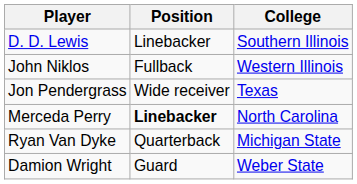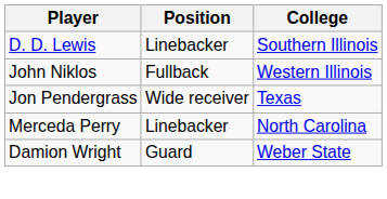Merceda Perry | Position: bold -> normal
- row: Ryan Van Dyke | Quarterback | Michigan State
